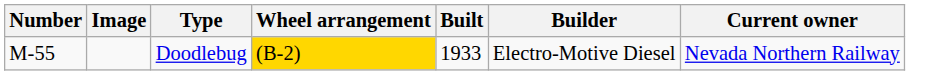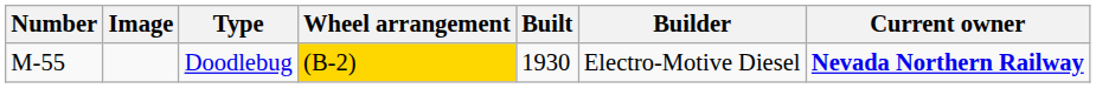Doodlebug | Built: 1933 -> 1930
Doodlebug | Current owner: normal -> bold
